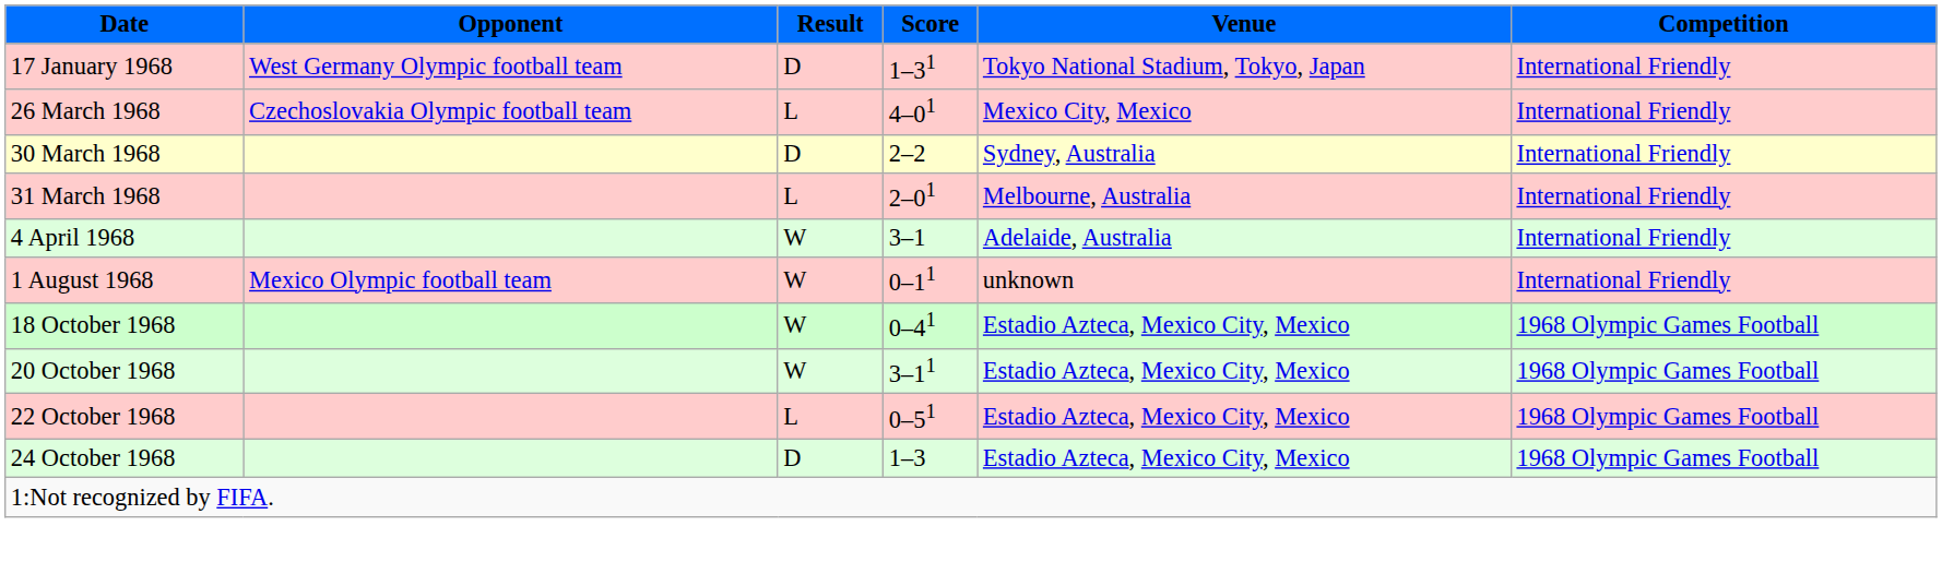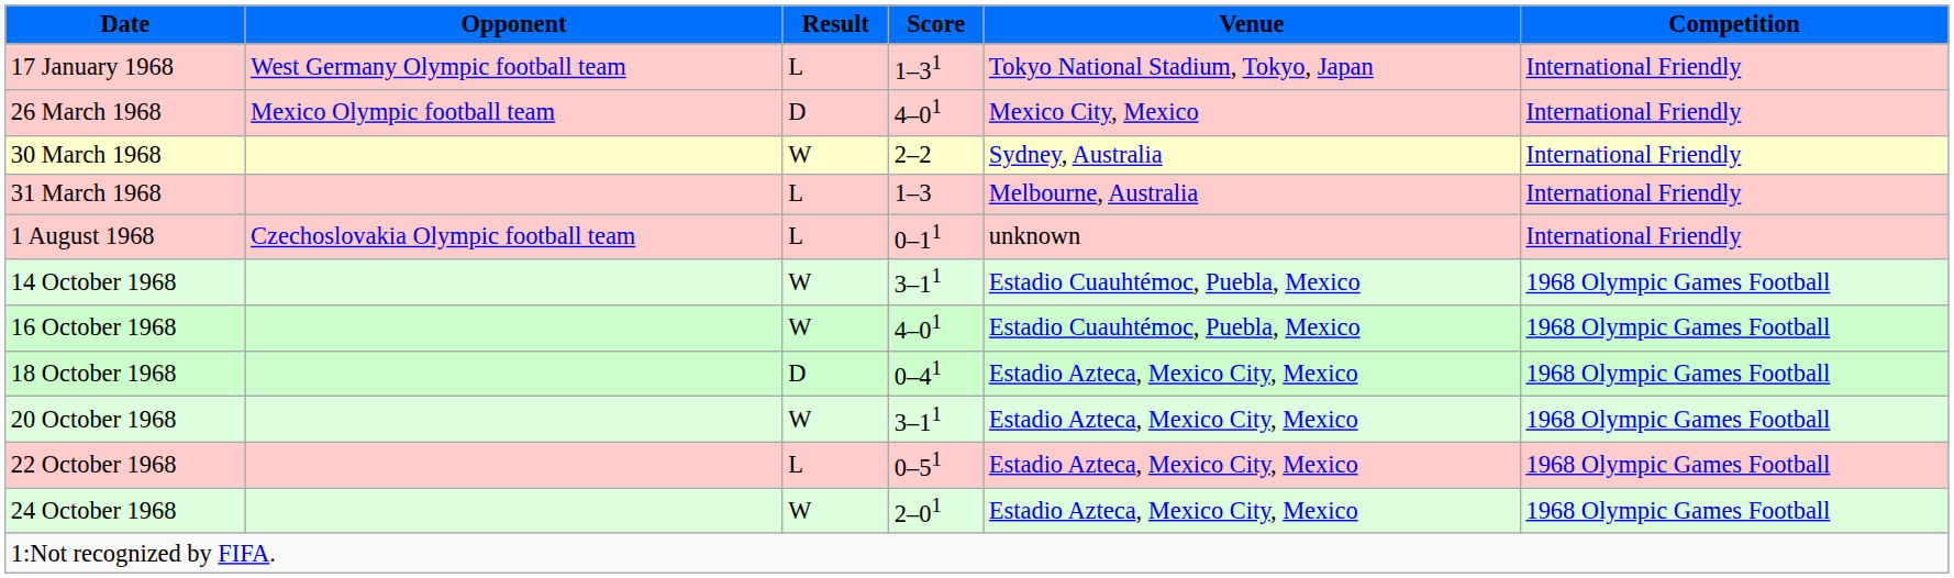17 January 1968 | Result: D -> L
26 March 1968 | Opponent: Czechoslovakia Olympic football team -> Mexico Olympic football team
26 March 1968 | Result: L -> D
30 March 1968 | Result: D -> W
31 March 1968 | Score: 2–01 -> 1–3
- row: 4 April 1968 | W | 3–1 | Adelaide, Australia | International Friendly
1 August 1968 | Opponent: Mexico Olympic football team -> Czechoslovakia Olympic football team
1 August 1968 | Result: W -> L
+ row: 14 October 1968 | W | 3–11 | Estadio Cuauhtémoc, Puebla, Mexico | 1968 Olympic Games Football
+ row: 16 October 1968 | W | 4–01 | Estadio Cuauhtémoc, Puebla, Mexico | 1968 Olympic Games Football
18 October 1968 | Result: W -> D
24 October 1968 | Result: D -> W
24 October 1968 | Score: 1–3 -> 2–01
